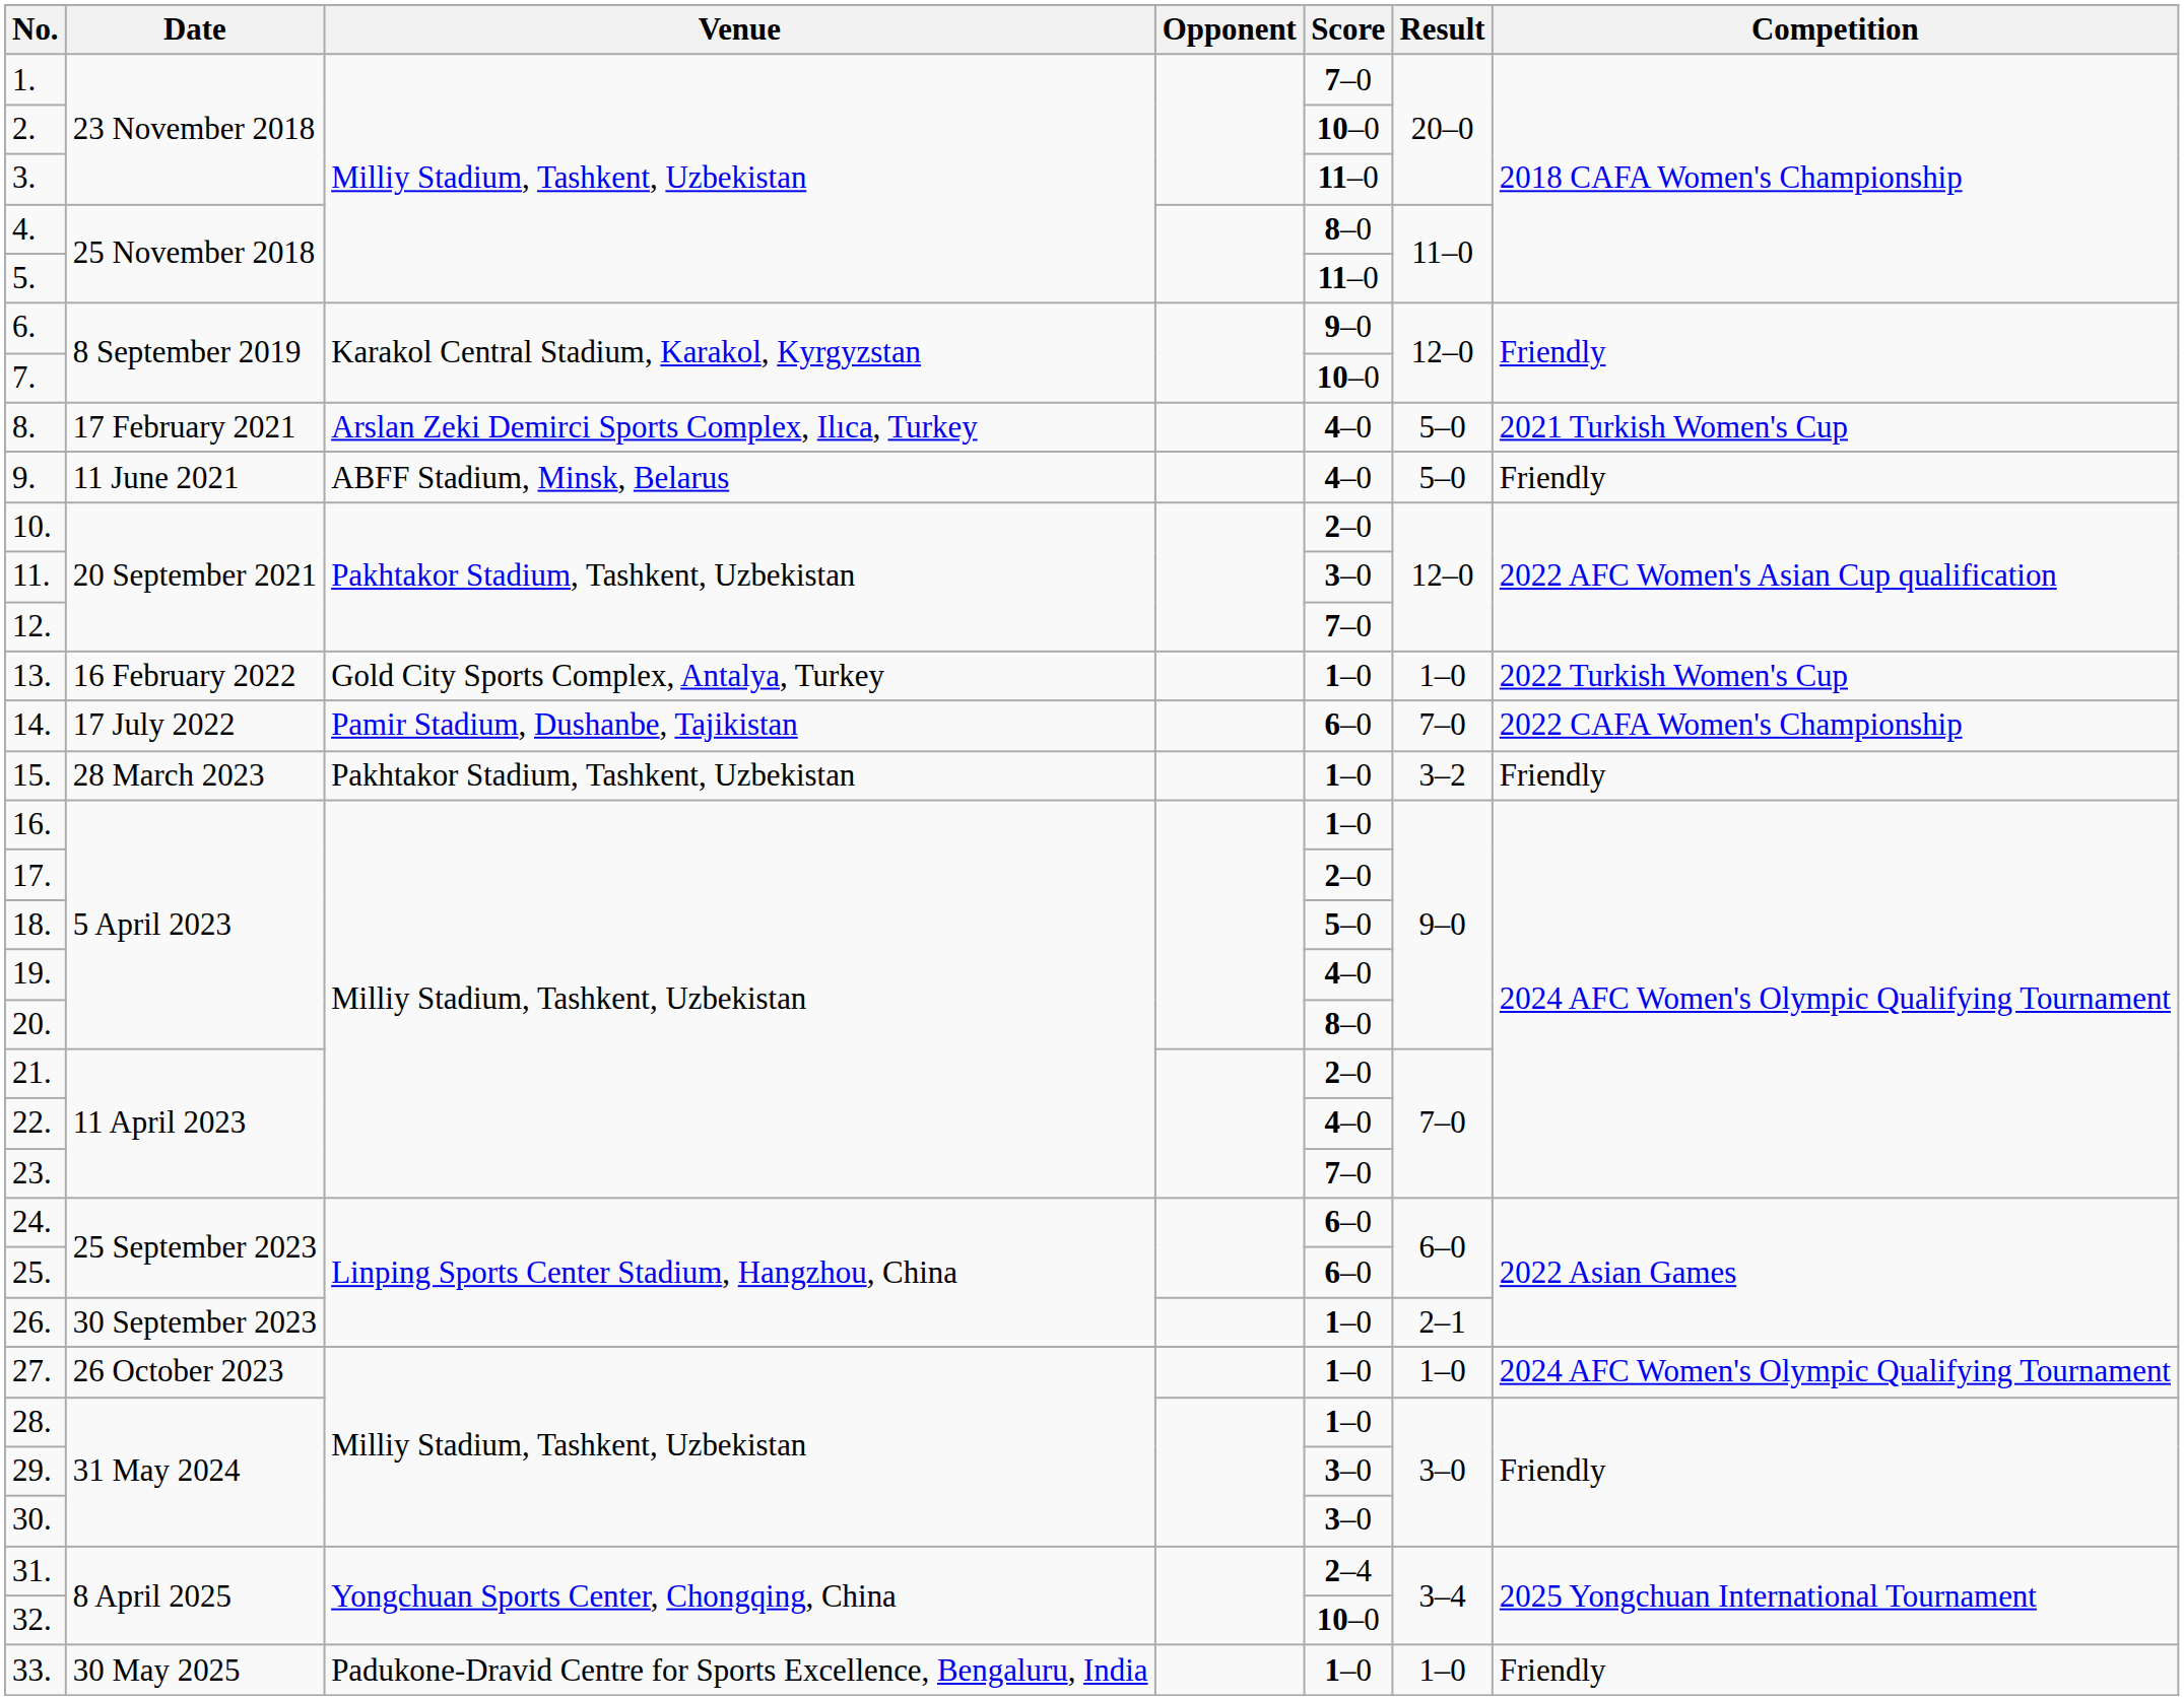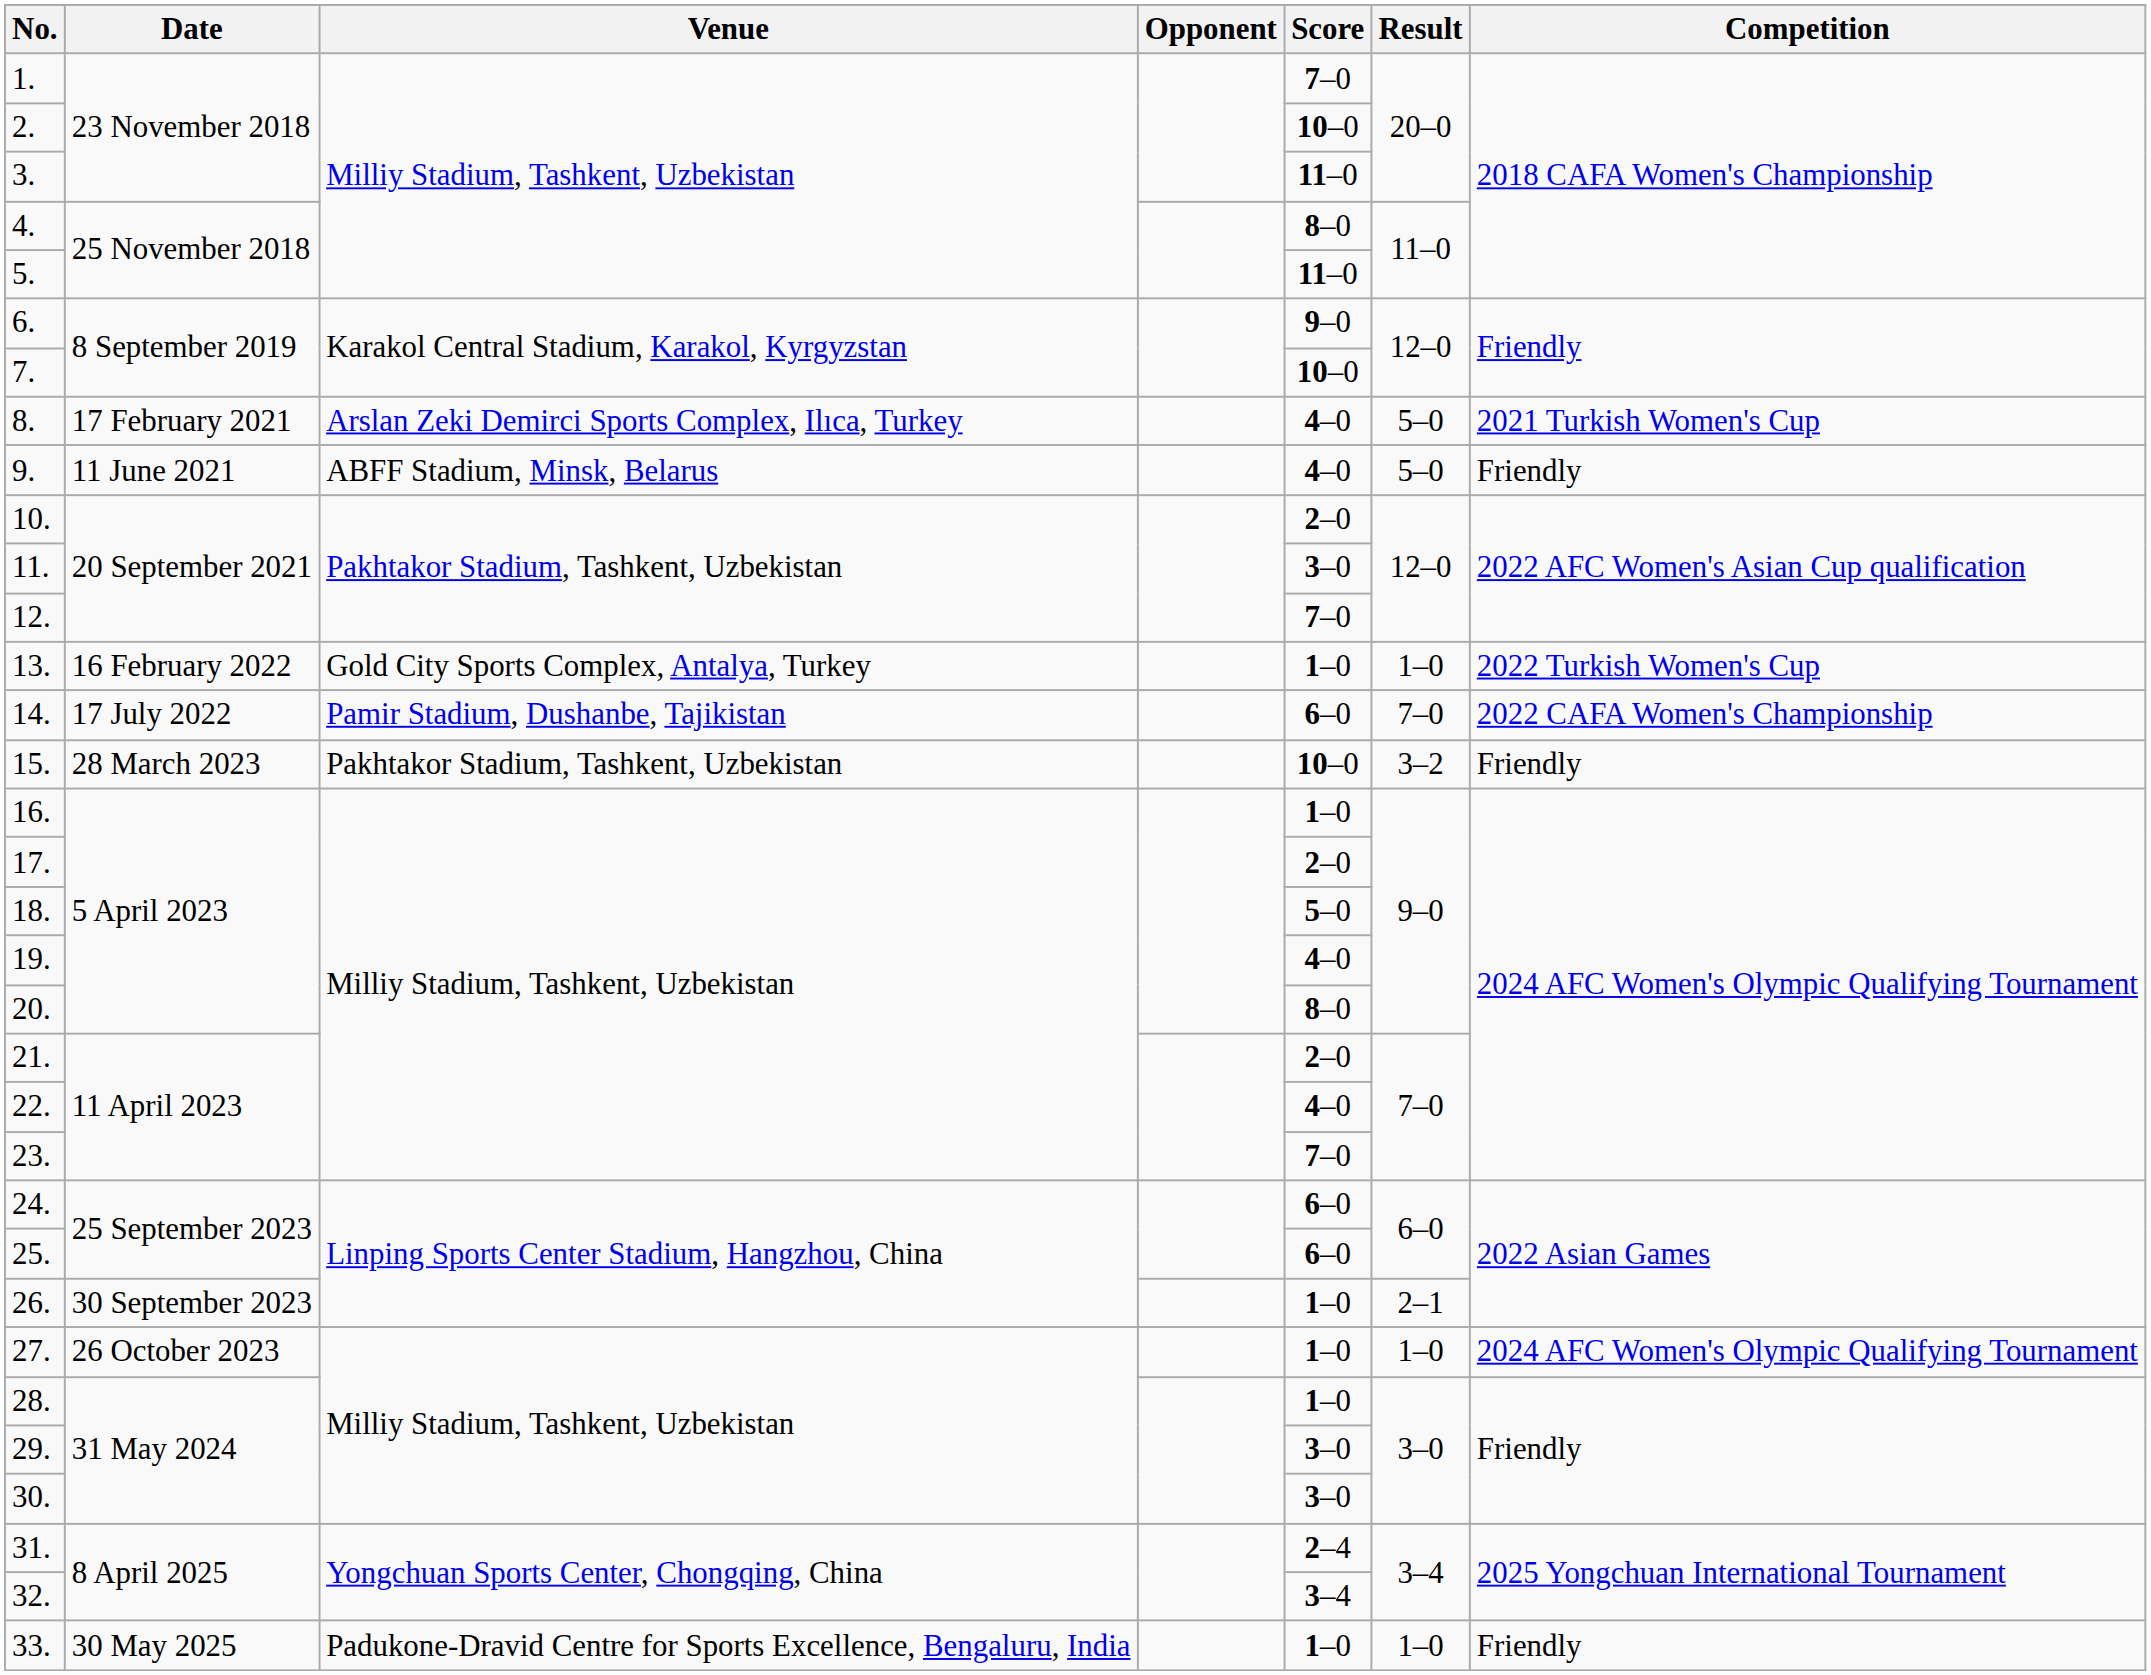15. | Score: 1–0 -> 10–0
32. | Score: 10–0 -> 3–4
